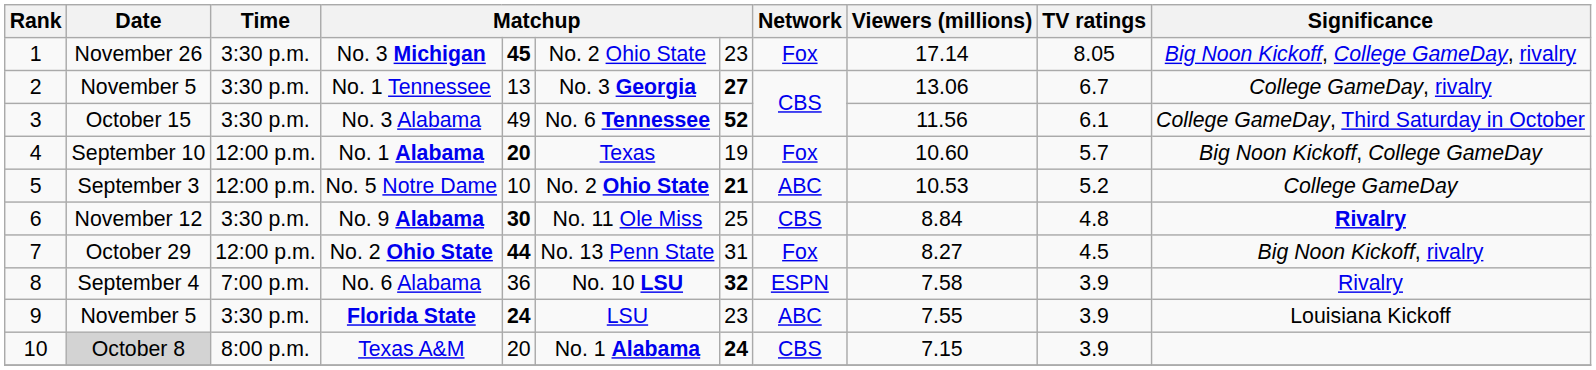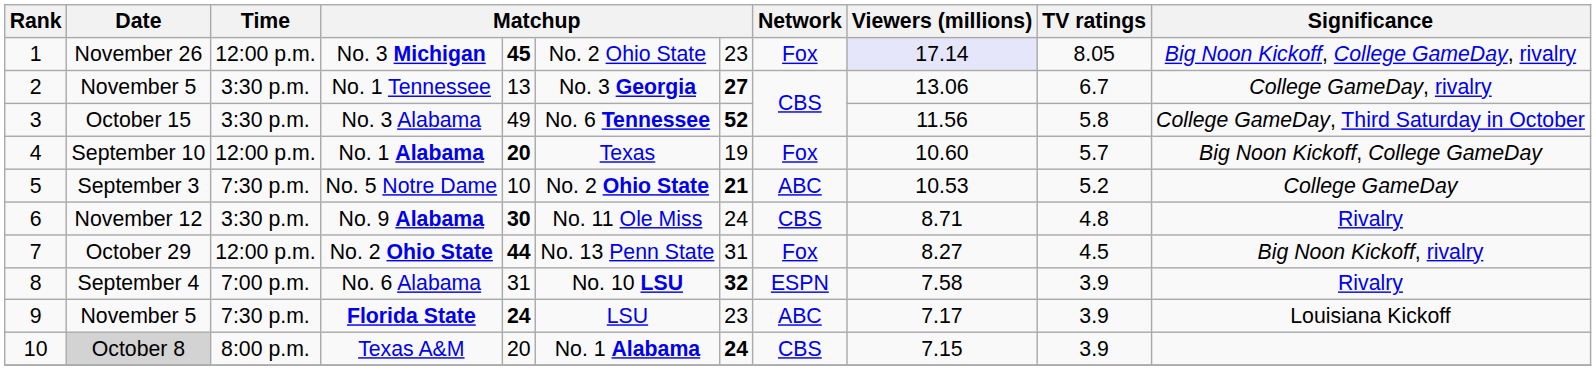No. 3 Michigan | Time: 3:30 p.m. -> 12:00 p.m.
No. 3 Michigan | Viewers (millions): no background -> lavender background
No. 3 Alabama | TV ratings: 6.1 -> 5.8
No. 5 Notre Dame | Time: 12:00 p.m. -> 7:30 p.m.
No. 9 Alabama | column 7: 25 -> 24
No. 9 Alabama | Viewers (millions): 8.84 -> 8.71
No. 9 Alabama | Significance: bold -> normal
No. 6 Alabama | column 5: 36 -> 31
Florida State | Time: 3:30 p.m. -> 7:30 p.m.
Florida State | Viewers (millions): 7.55 -> 7.17
